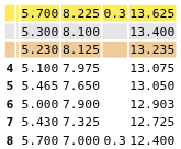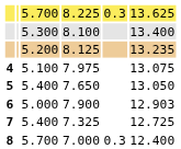8.125 | column 3: 5.230 -> 5.200
7.650 | column 3: 5.465 -> 5.400
7.325 | column 3: 5.430 -> 5.400
